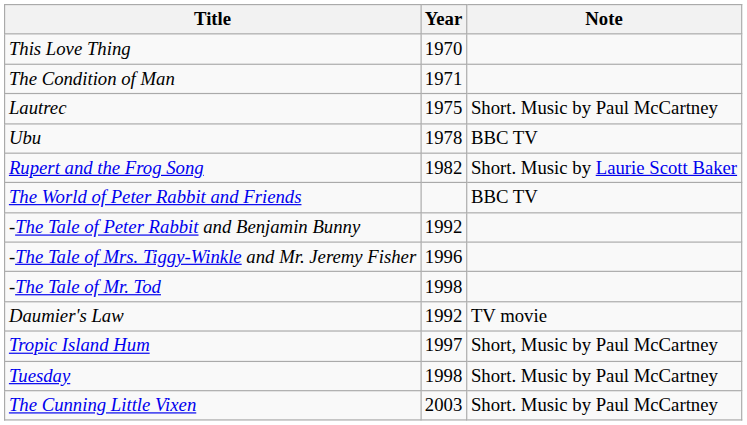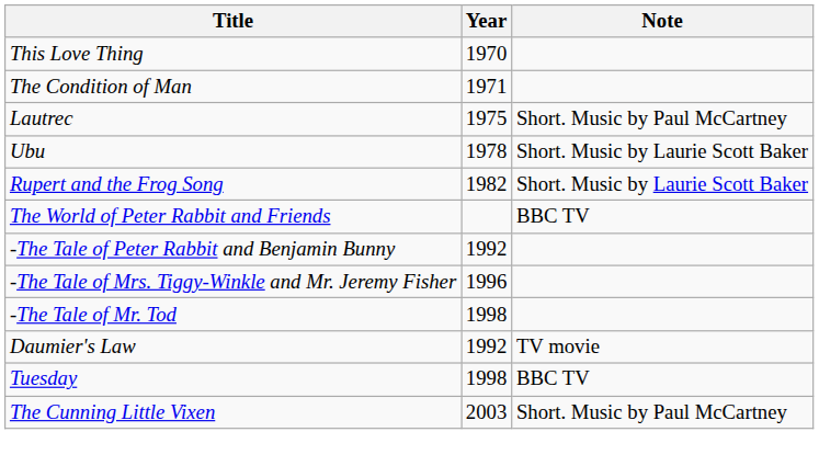Ubu | Note: BBC TV -> Short. Music by Laurie Scott Baker
- row: Tropic Island Hum | 1997 | Short, Music by Paul McCartney
Tuesday | Note: Short. Music by Paul McCartney -> BBC TV
